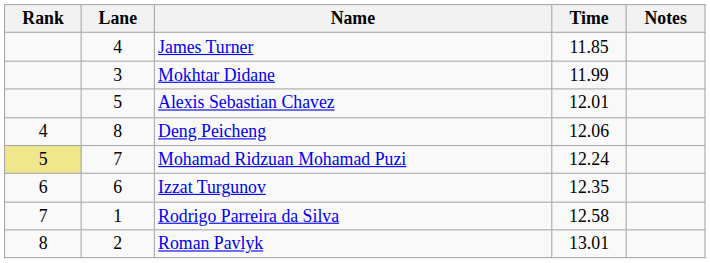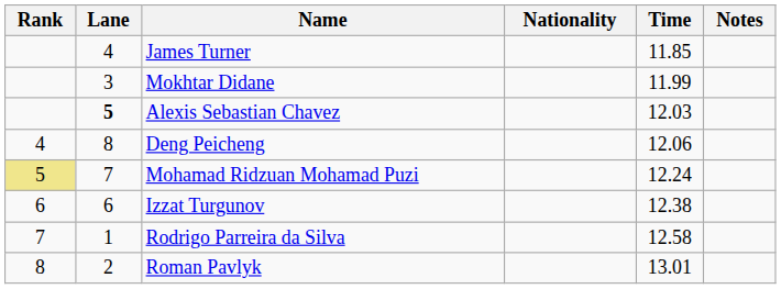+ column: Nationality
Alexis Sebastian Chavez | Lane: normal -> bold
Alexis Sebastian Chavez | Time: 12.01 -> 12.03
Izzat Turgunov | Time: 12.35 -> 12.38
